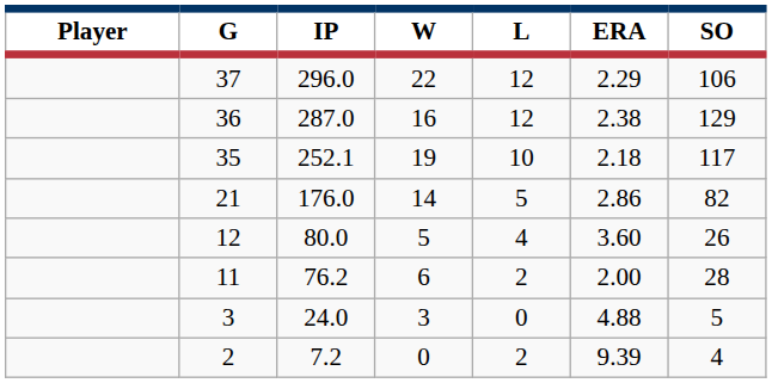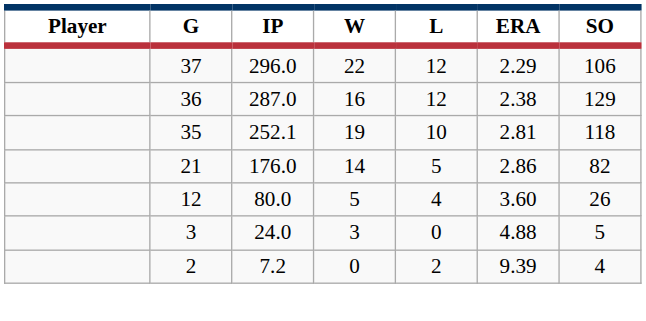35 | ERA: 2.18 -> 2.81
35 | SO: 117 -> 118
- row: 11 | 76.2 | 6 | 2 | 2.00 | 28
